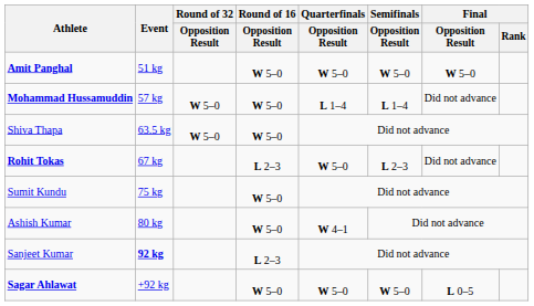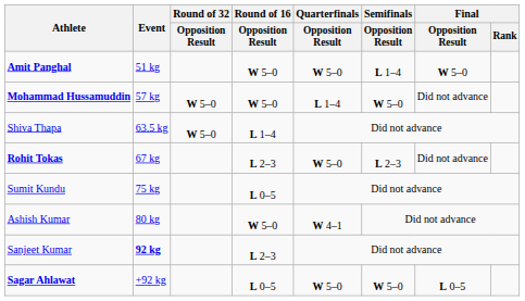Amit Panghal | Semifinals / Opposition Result: W 5–0 -> L 1–4
Mohammad Hussamuddin | Semifinals / Opposition Result: L 1–4 -> W 5–0
Shiva Thapa | Round of 16 / Opposition Result: W 5–0 -> L 1–4
Sumit Kundu | Round of 16 / Opposition Result: W 5–0 -> L 0–5
Sagar Ahlawat | Round of 16 / Opposition Result: W 5–0 -> L 0–5
